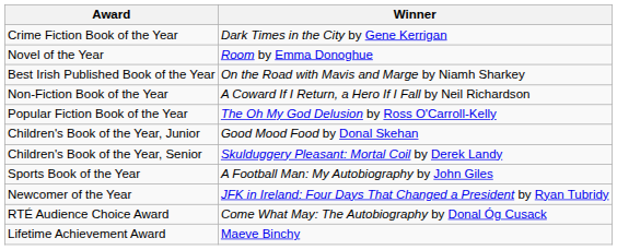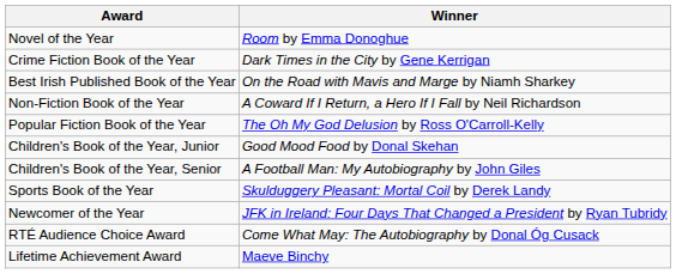rows swapped: Novel of the Year <-> Crime Fiction Book of the Year
Children's Book of the Year, Senior | Winner: Skulduggery Pleasant: Mortal Coil by Derek Landy -> A Football Man: My Autobiography by John Giles
Sports Book of the Year | Winner: A Football Man: My Autobiography by John Giles -> Skulduggery Pleasant: Mortal Coil by Derek Landy
